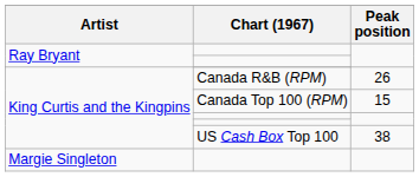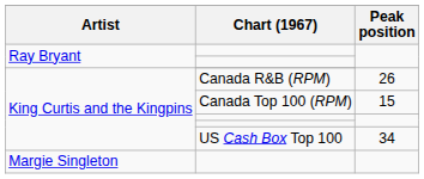US Cash Box Top 100 | Peak position: 38 -> 34
